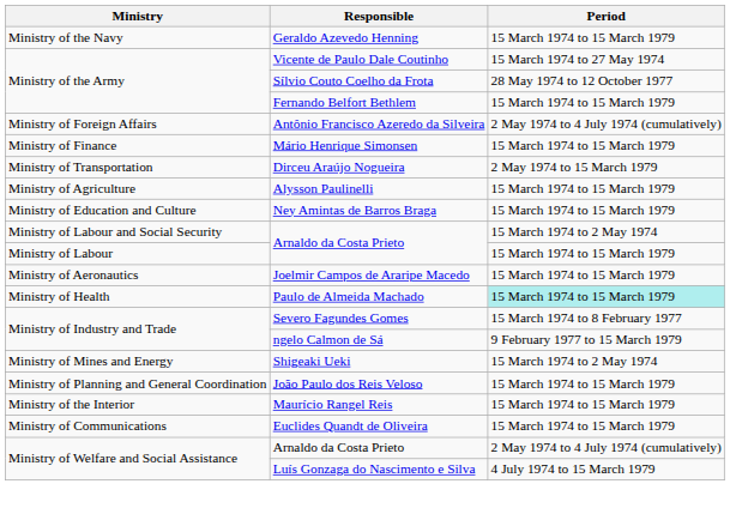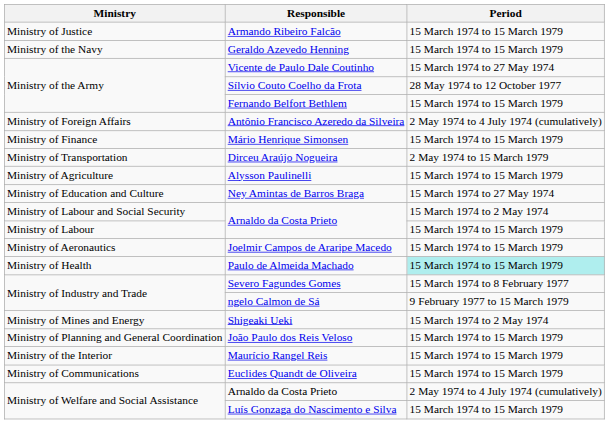+ row: Ministry of Justice | Armando Ribeiro Falcão | 15 March 1974 to 15 March 1979
Ney Amintas de Barros Braga | Period: 15 March 1974 to 15 March 1979 -> 15 March 1974 to 27 May 1974
Luís Gonzaga do Nascimento e Silva | Period: 4 July 1974 to 15 March 1979 -> 15 March 1974 to 15 March 1979
